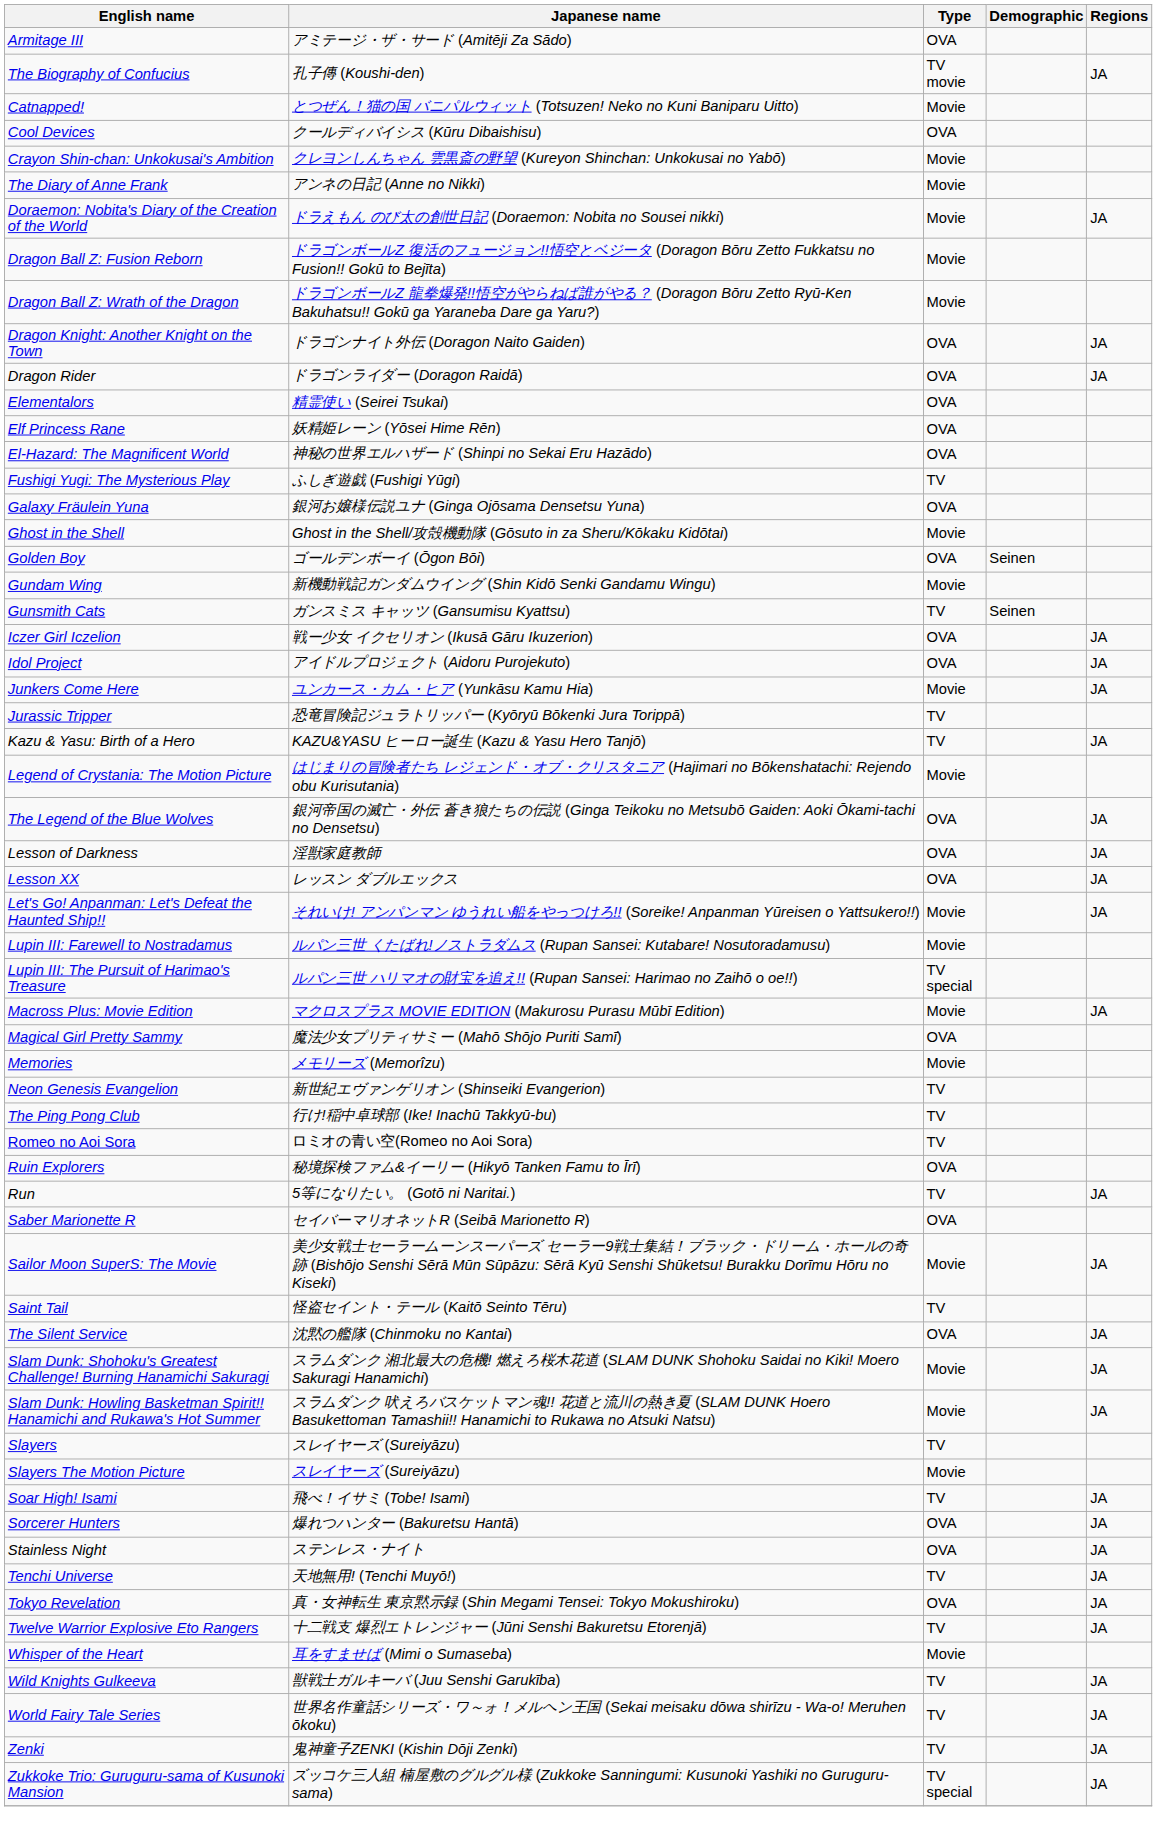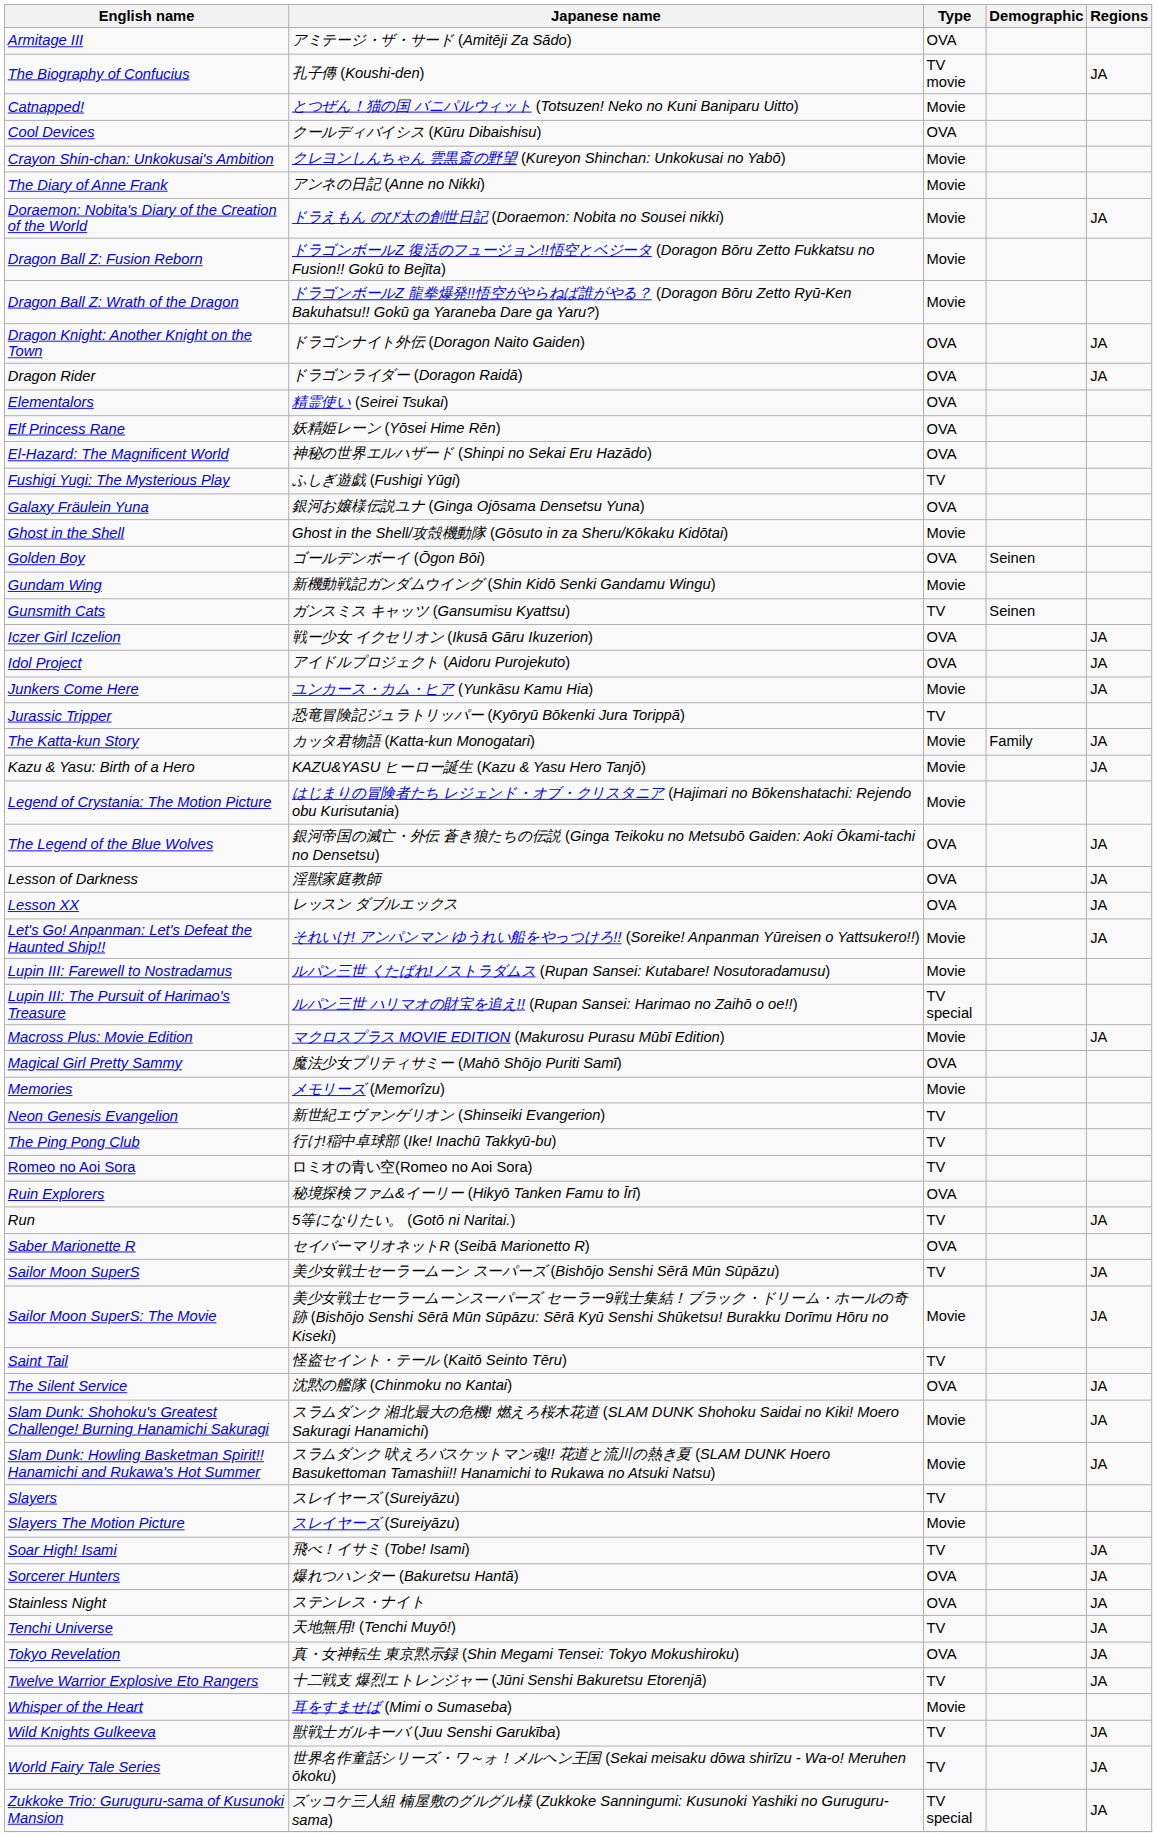+ row: The Katta-kun Story | カッタ君物語 (Katta-kun Monogatari) | Movie | Family | JA
Kazu & Yasu: Birth of a Hero | Type: TV -> Movie
+ row: Sailor Moon SuperS | 美少女戦士セーラームーン スーパーズ (Bishōjo Senshi Sērā Mūn Sūpāzu) | TV | JA
- row: Zenki | 鬼神童子ZENKI (Kishin Dōji Zenki) | TV | JA
